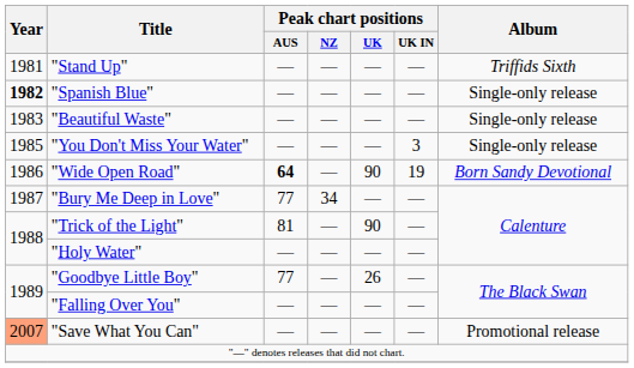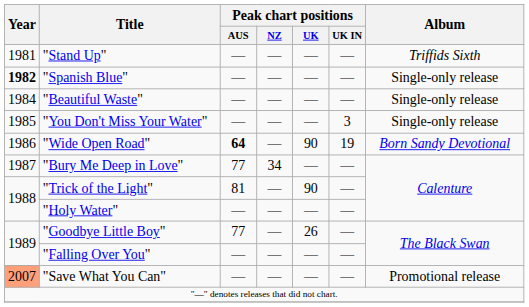"Beautiful Waste" | Year: 1983 -> 1984
